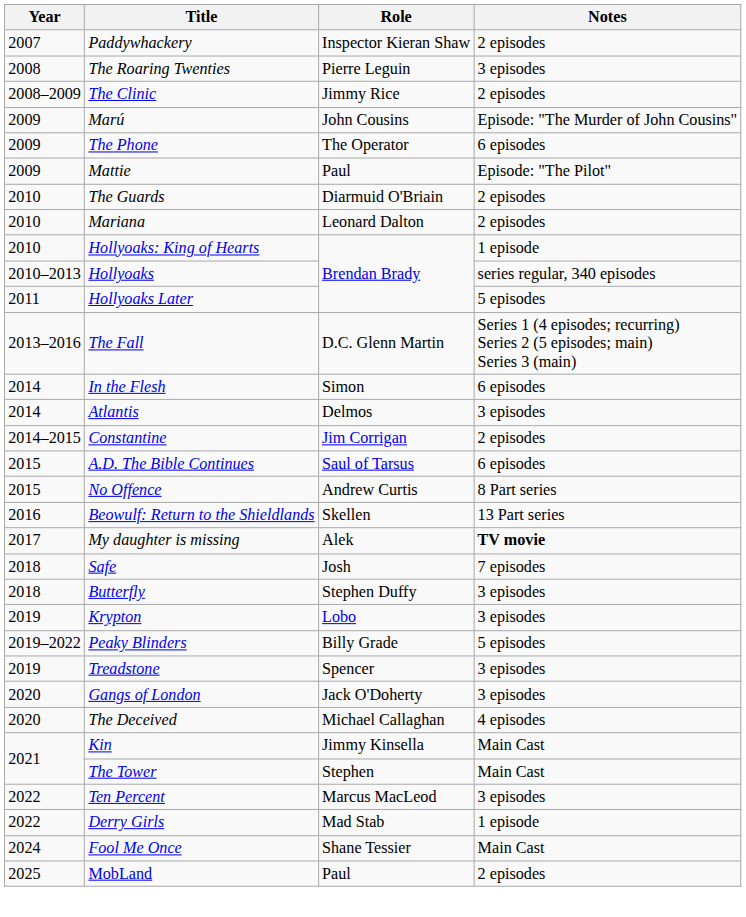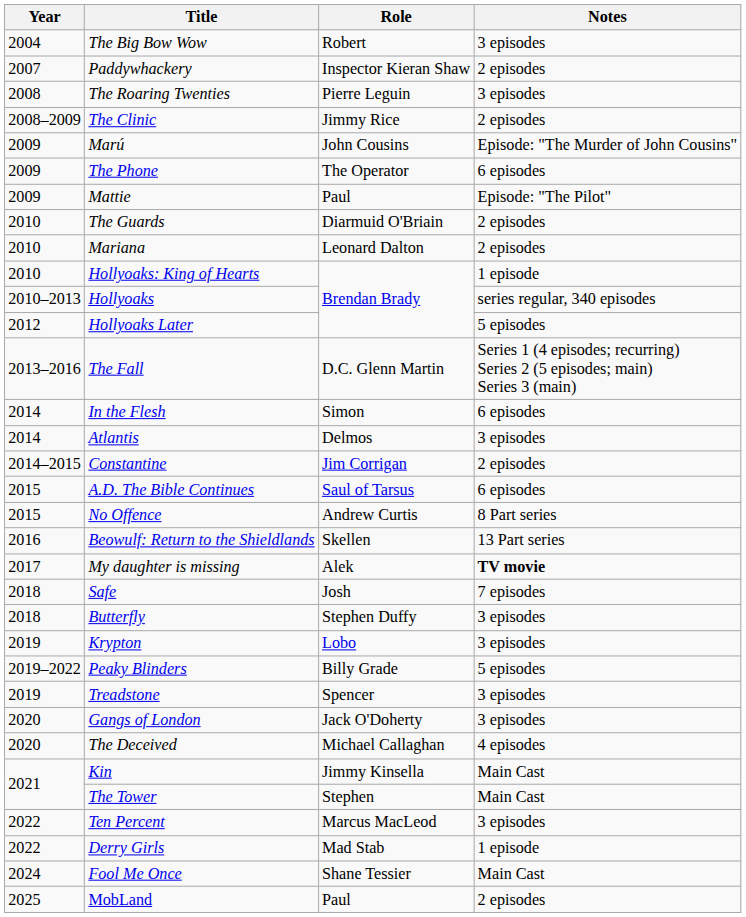+ row: 2004 | The Big Bow Wow | Robert | 3 episodes
Hollyoaks Later | Year: 2011 -> 2012
